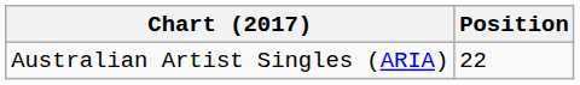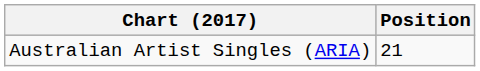Australian Artist Singles (ARIA) | Position: 22 -> 21
